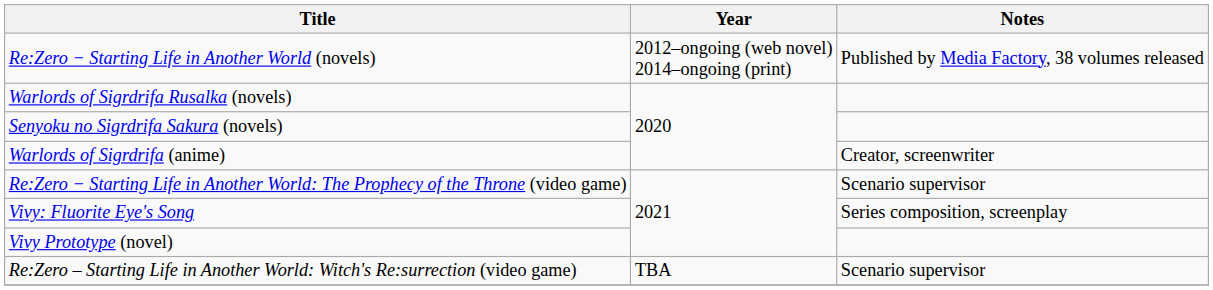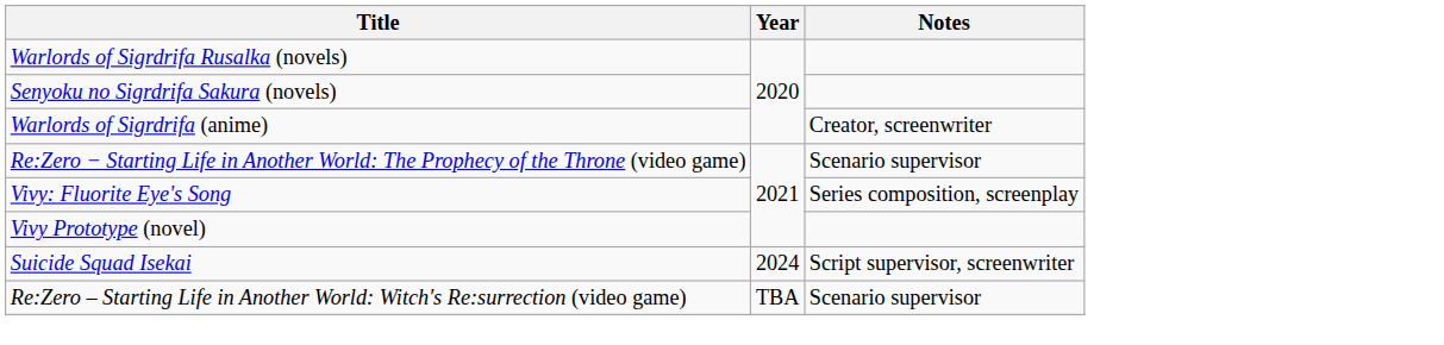- row: Re:Zero − Starting Life in Another World (novels) | 2012–ongoing (web novel) 2014–ongoing (print) | Published by Media Factory, 38 volumes released
+ row: Suicide Squad Isekai | 2024 | Script supervisor, screenwriter
